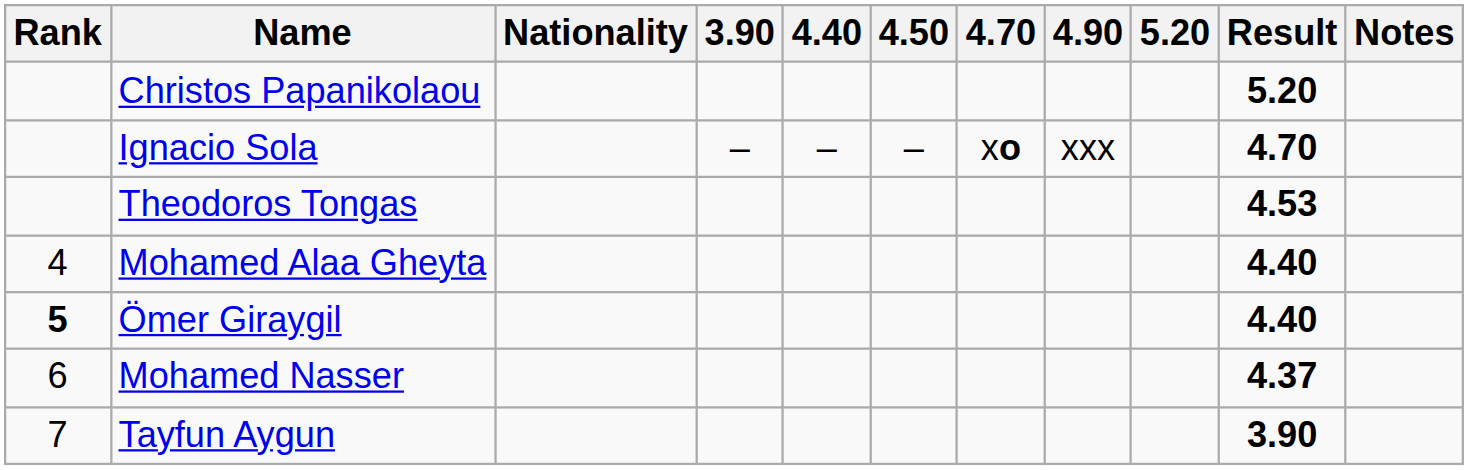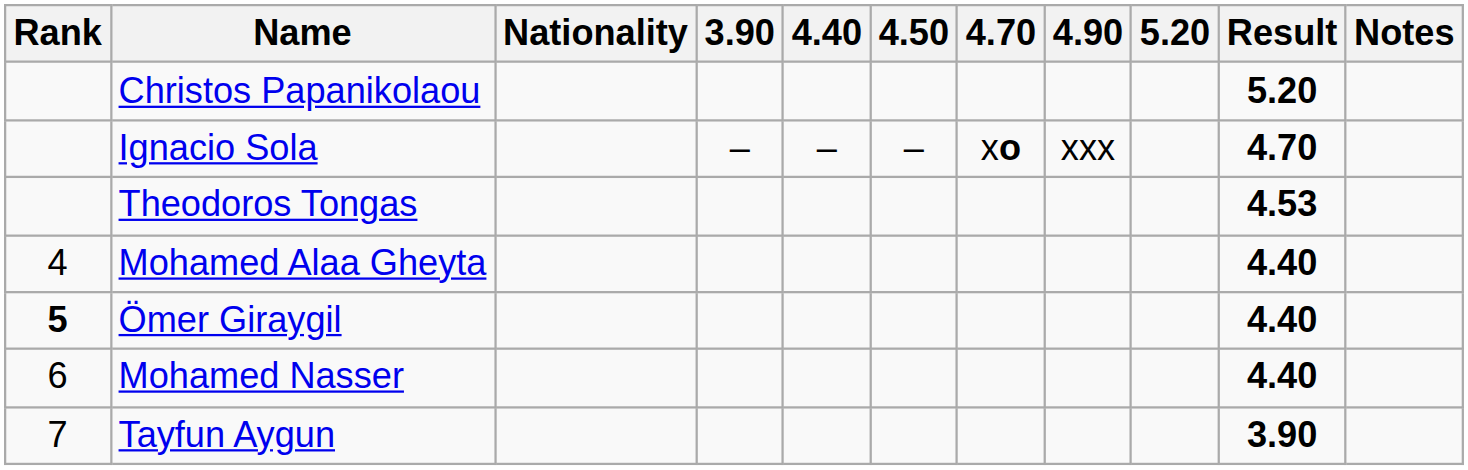Mohamed Nasser | Result: 4.37 -> 4.40
